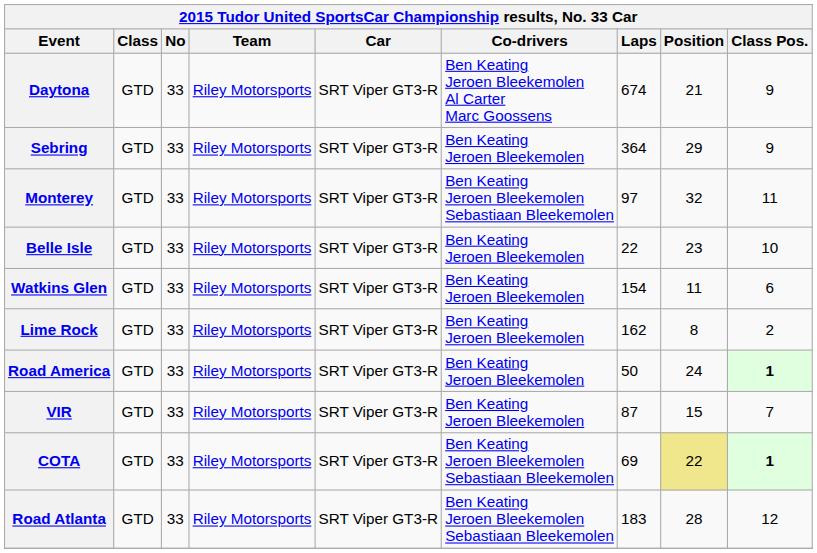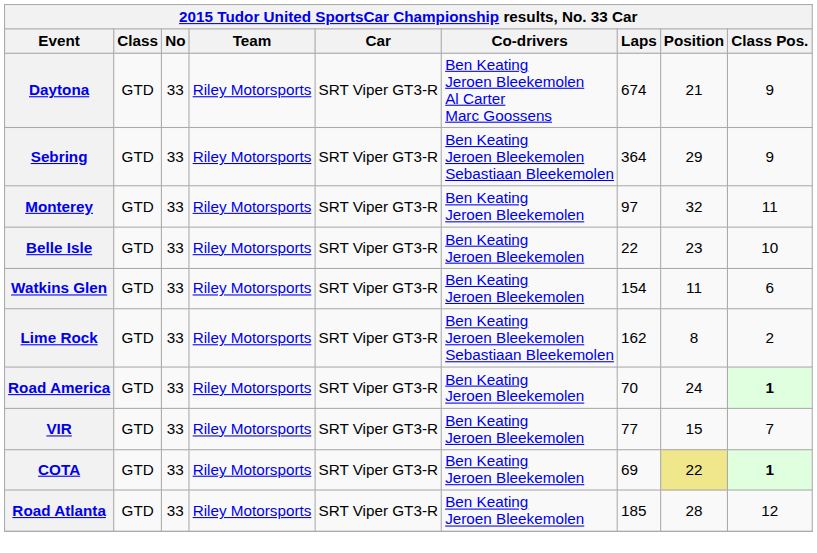Sebring | Co-drivers: Ben Keating Jeroen Bleekemolen -> Ben Keating Jeroen Bleekemolen Sebastiaan Bleekemolen
Monterey | Co-drivers: Ben Keating Jeroen Bleekemolen Sebastiaan Bleekemolen -> Ben Keating Jeroen Bleekemolen
Lime Rock | Co-drivers: Ben Keating Jeroen Bleekemolen -> Ben Keating Jeroen Bleekemolen Sebastiaan Bleekemolen
Road America | Laps: 50 -> 70
VIR | Laps: 87 -> 77
COTA | Co-drivers: Ben Keating Jeroen Bleekemolen Sebastiaan Bleekemolen -> Ben Keating Jeroen Bleekemolen
Road Atlanta | Co-drivers: Ben Keating Jeroen Bleekemolen Sebastiaan Bleekemolen -> Ben Keating Jeroen Bleekemolen
Road Atlanta | Laps: 183 -> 185
